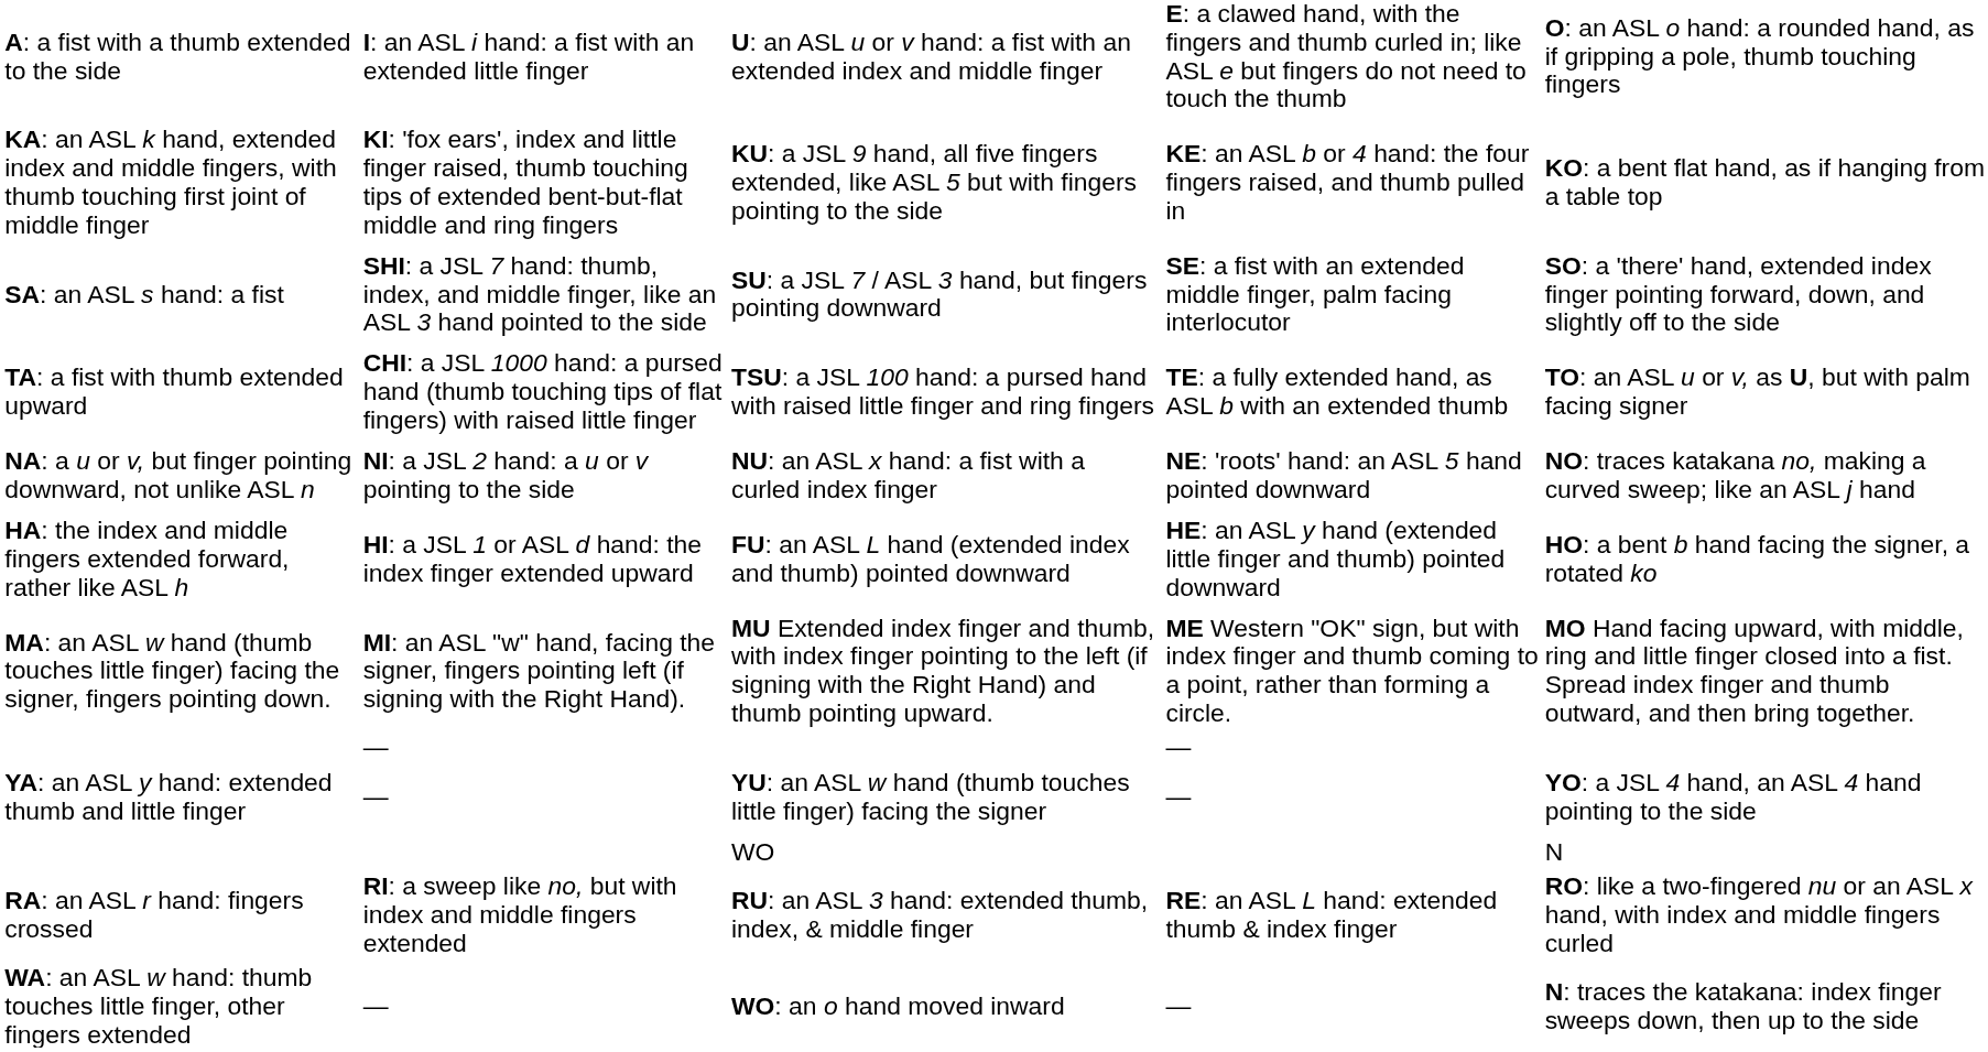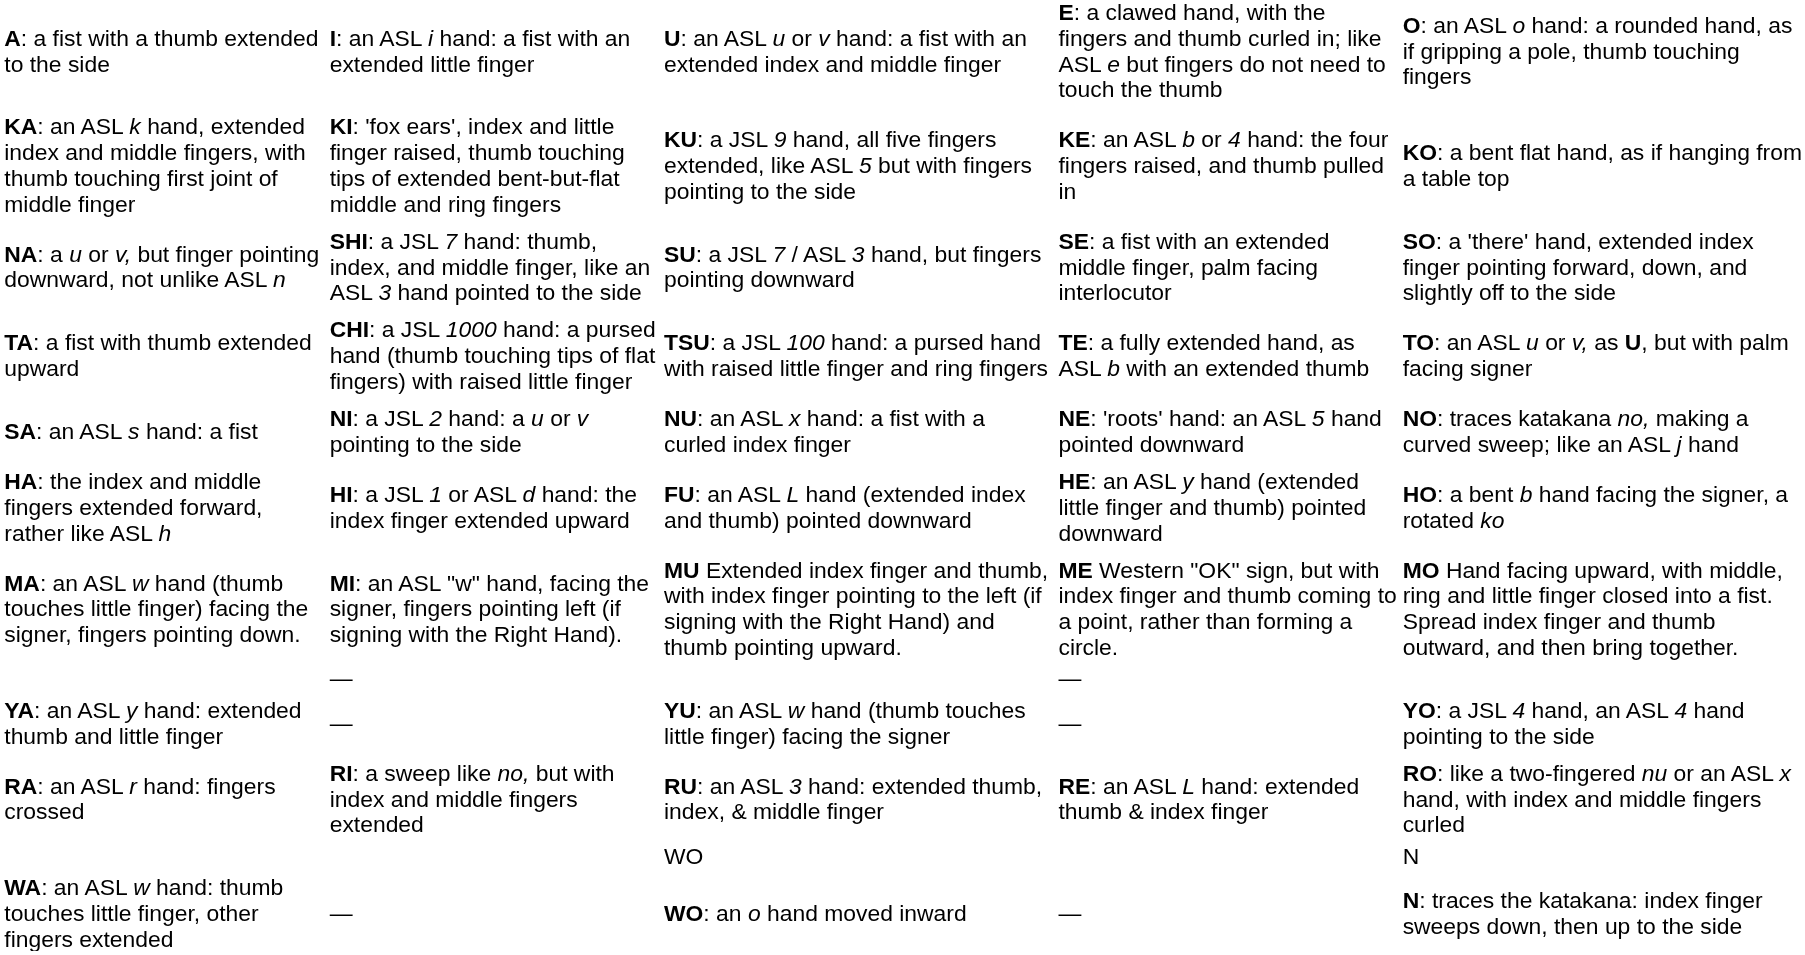SU: a JSL 7 / ASL 3 hand, but fingers pointing downward | column 1: SA: an ASL s hand: a fist -> NA: a u or v, but finger pointing downward, not unlike ASL n
NU: an ASL x hand: a fist with a curled index finger | column 1: NA: a u or v, but finger pointing downward, not unlike ASL n -> SA: an ASL s hand: a fist
rows swapped: RU: an ASL 3 hand: extended thumb, index, & middle finger <-> WO
